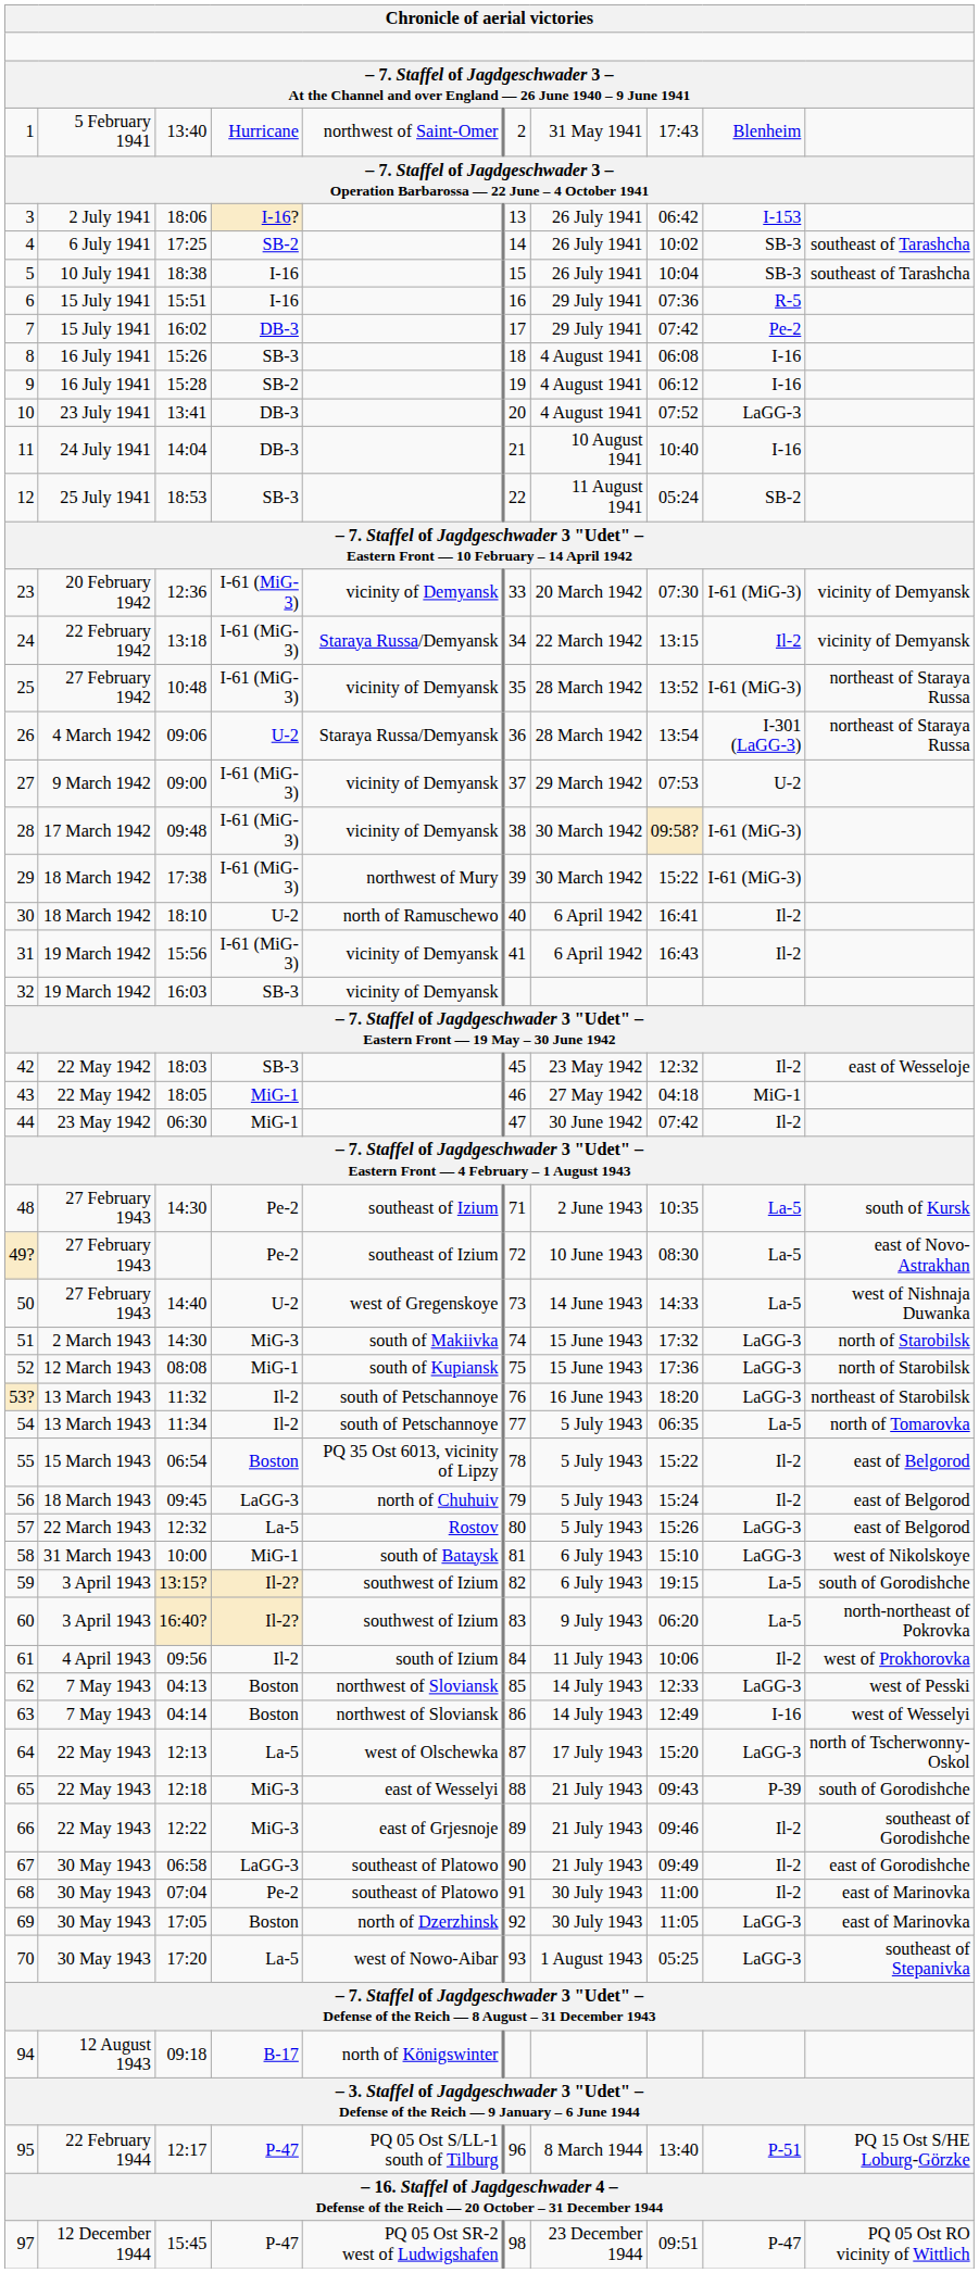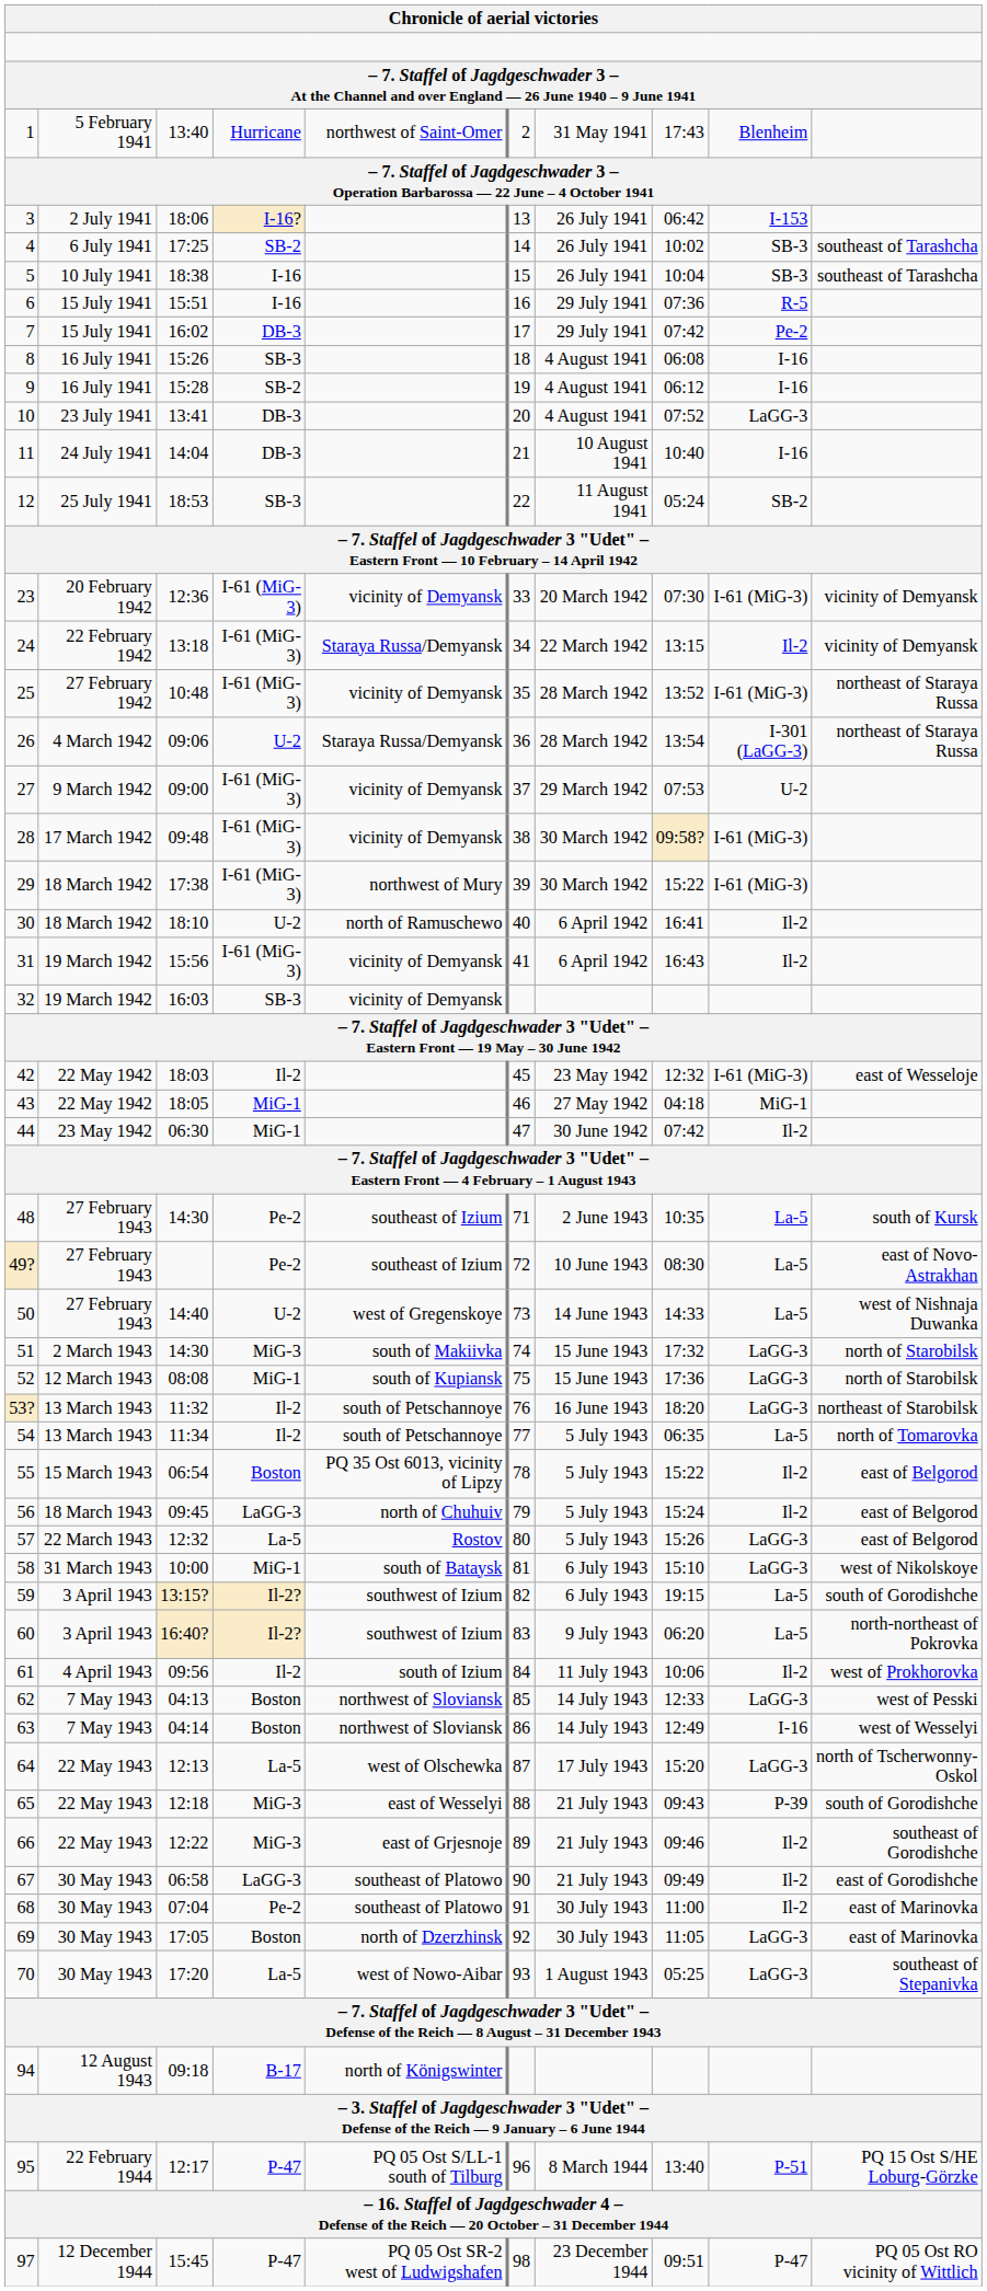42 | column 4: SB-3 -> Il-2
42 | column 9: Il-2 -> I-61 (MiG-3)
